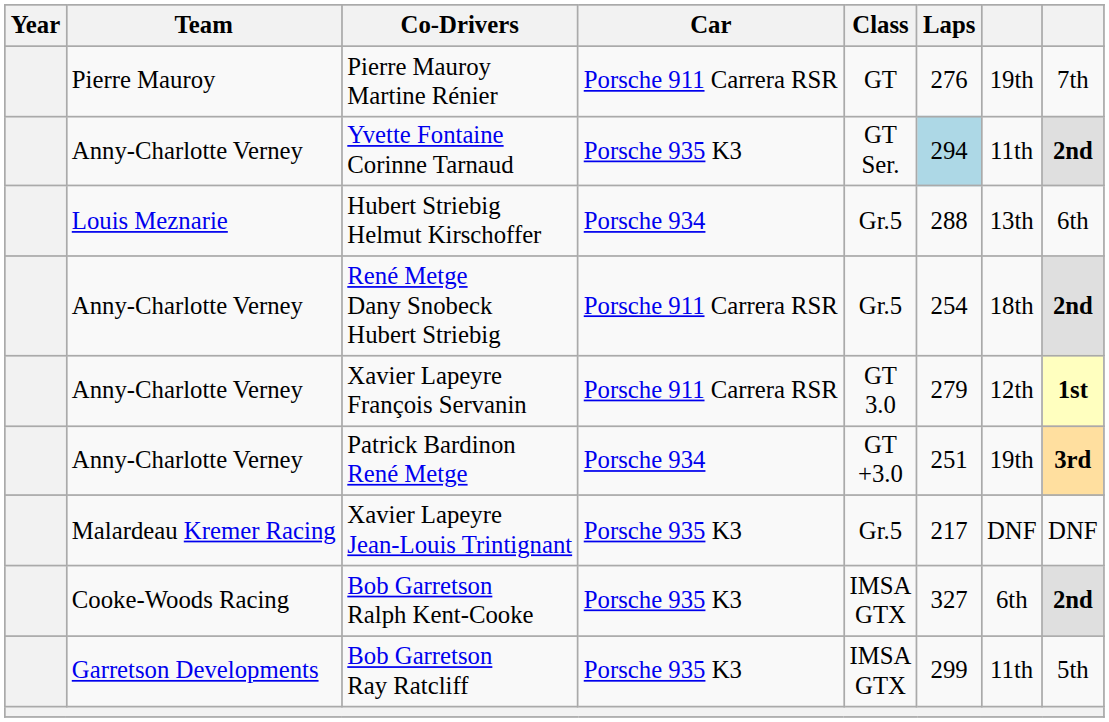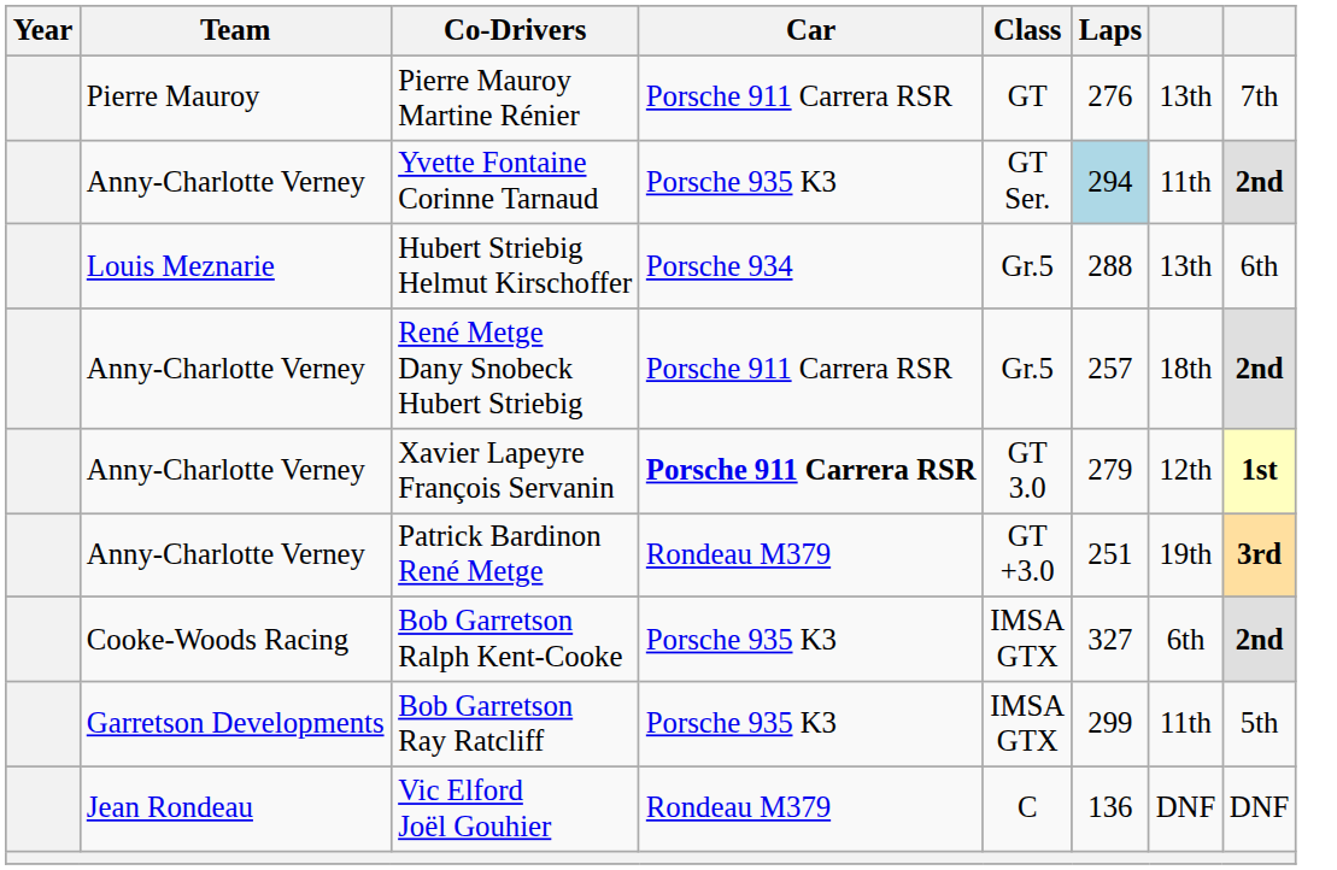Pierre Mauroy Martine Rénier | column 7: 19th -> 13th
René Metge Dany Snobeck Hubert Striebig | Laps: 254 -> 257
Xavier Lapeyre François Servanin | Car: normal -> bold
Patrick Bardinon René Metge | Car: Porsche 934 -> Rondeau M379
- row: Malardeau Kremer Racing | Xavier Lapeyre Jean-Louis Trintignant | Porsche 935 K3 | Gr.5 | 217 | DNF | DNF
+ row: Jean Rondeau | Vic Elford Joël Gouhier | Rondeau M379 | C | 136 | DNF | DNF
